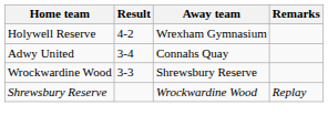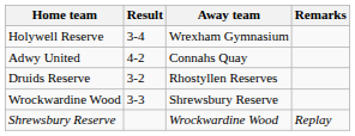Holywell Reserve | Result: 4-2 -> 3-4
Adwy United | Result: 3-4 -> 4-2
+ row: Druids Reserve | 3-2 | Rhostyllen Reserves
